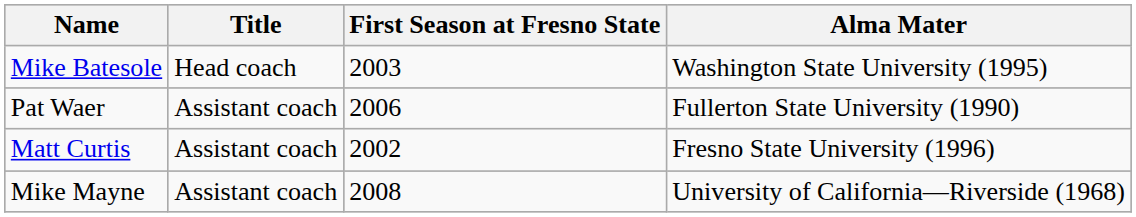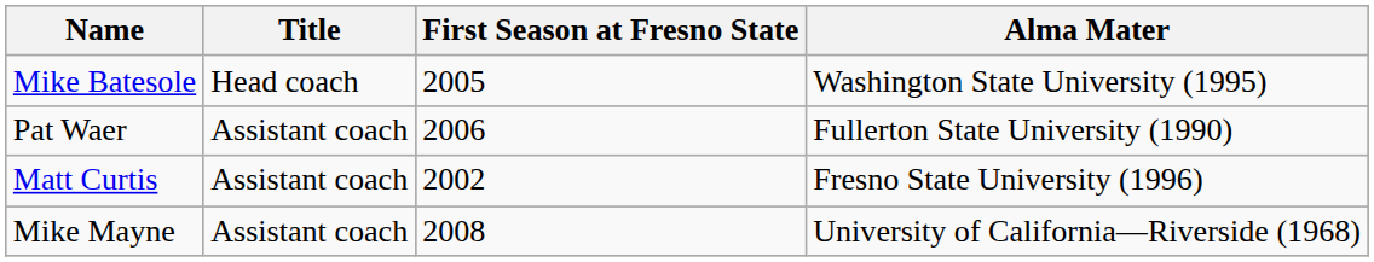Mike Batesole | First Season at Fresno State: 2003 -> 2005
